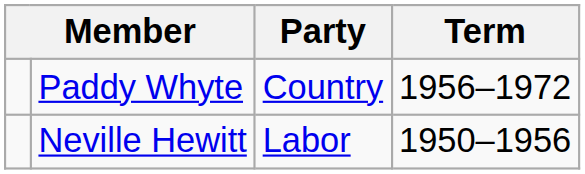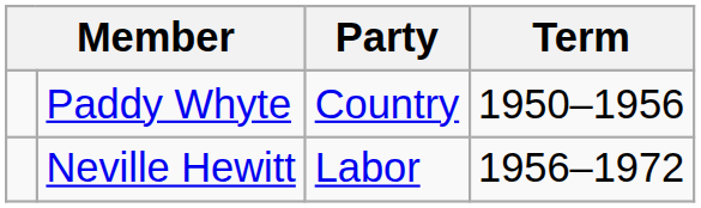Paddy Whyte | Term: 1956–1972 -> 1950–1956
Neville Hewitt | Term: 1950–1956 -> 1956–1972
